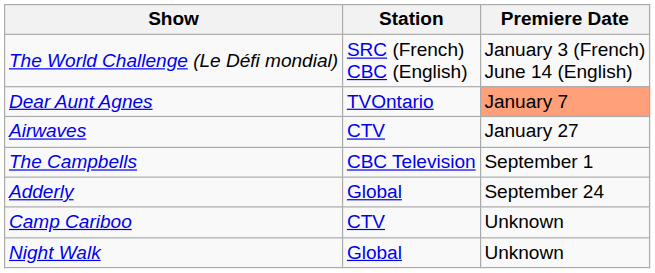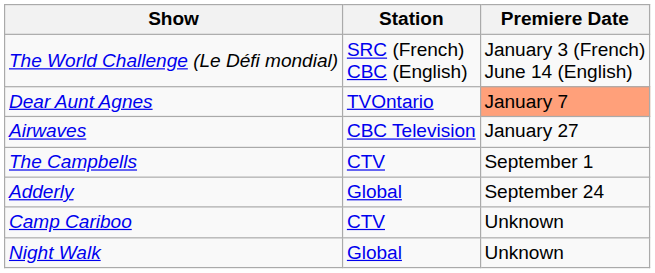Airwaves | Station: CTV -> CBC Television
The Campbells | Station: CBC Television -> CTV
